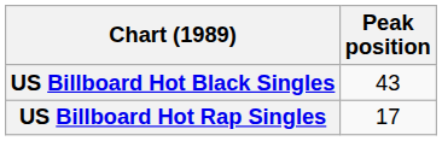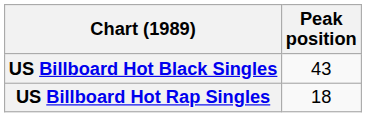US Billboard Hot Rap Singles | Peak position: 17 -> 18
